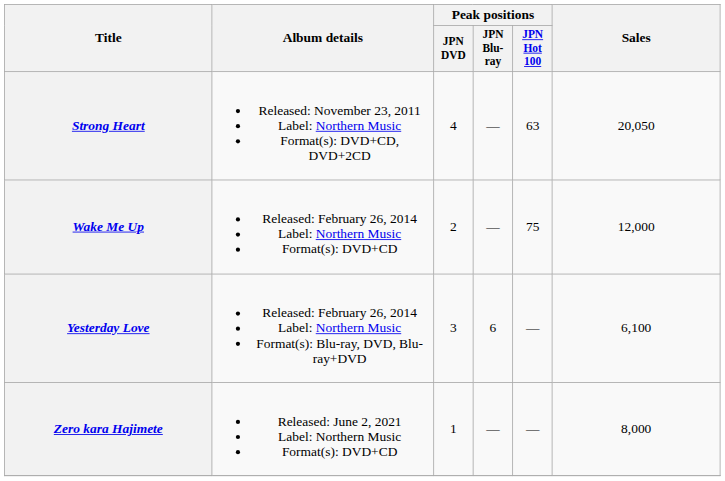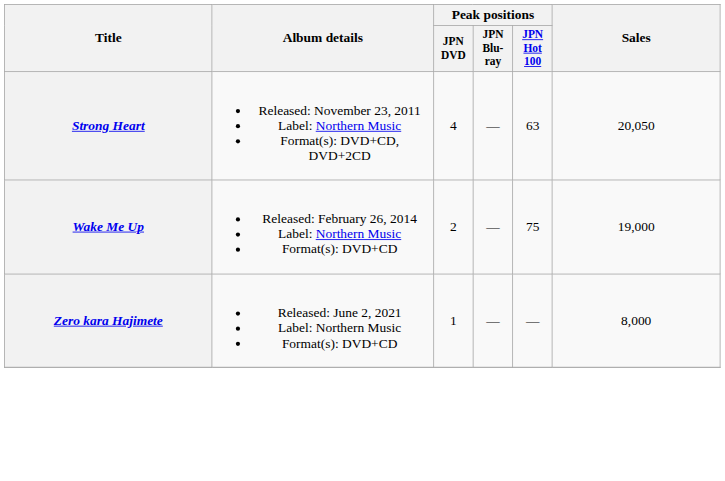Wake Me Up | Sales: 12,000 -> 19,000
- row: Yesterday Love | Released: February 26, 2014 Label: Northern Music Format(s): Blu-ray, DVD, Blu-ray+DVD | 3 | 6 | — | 6,100
